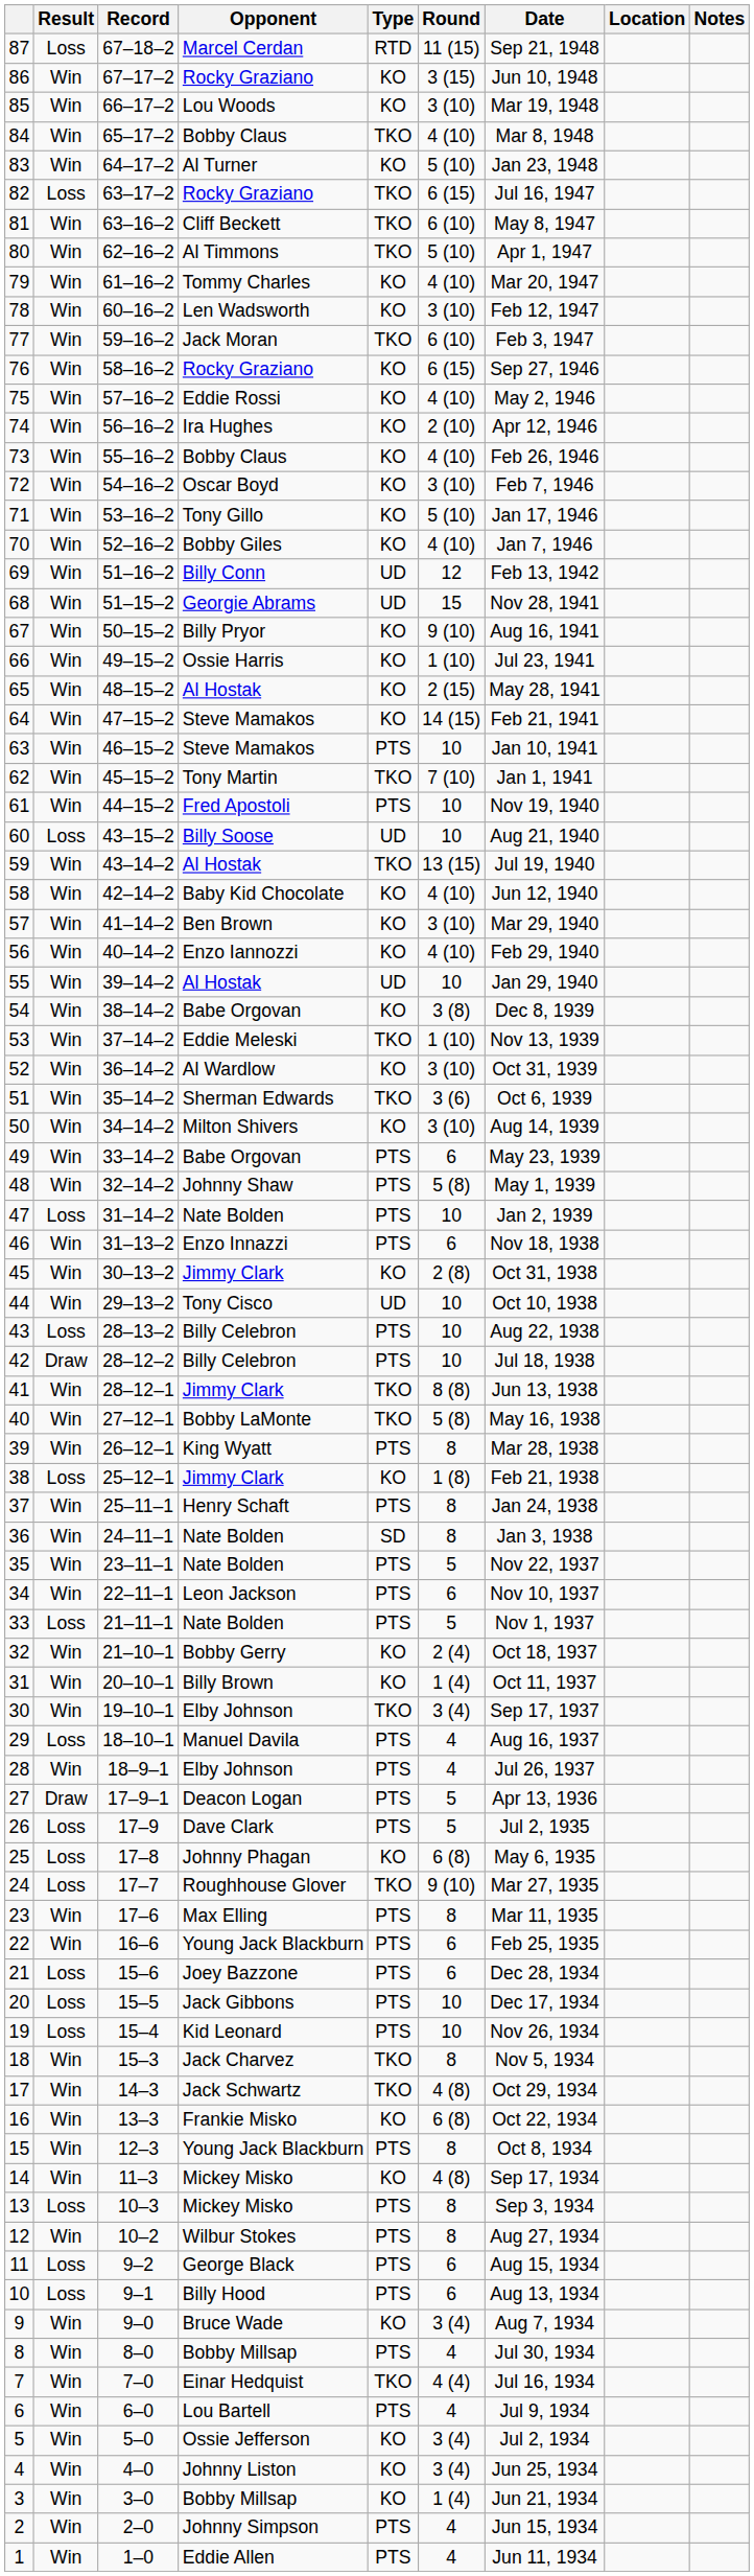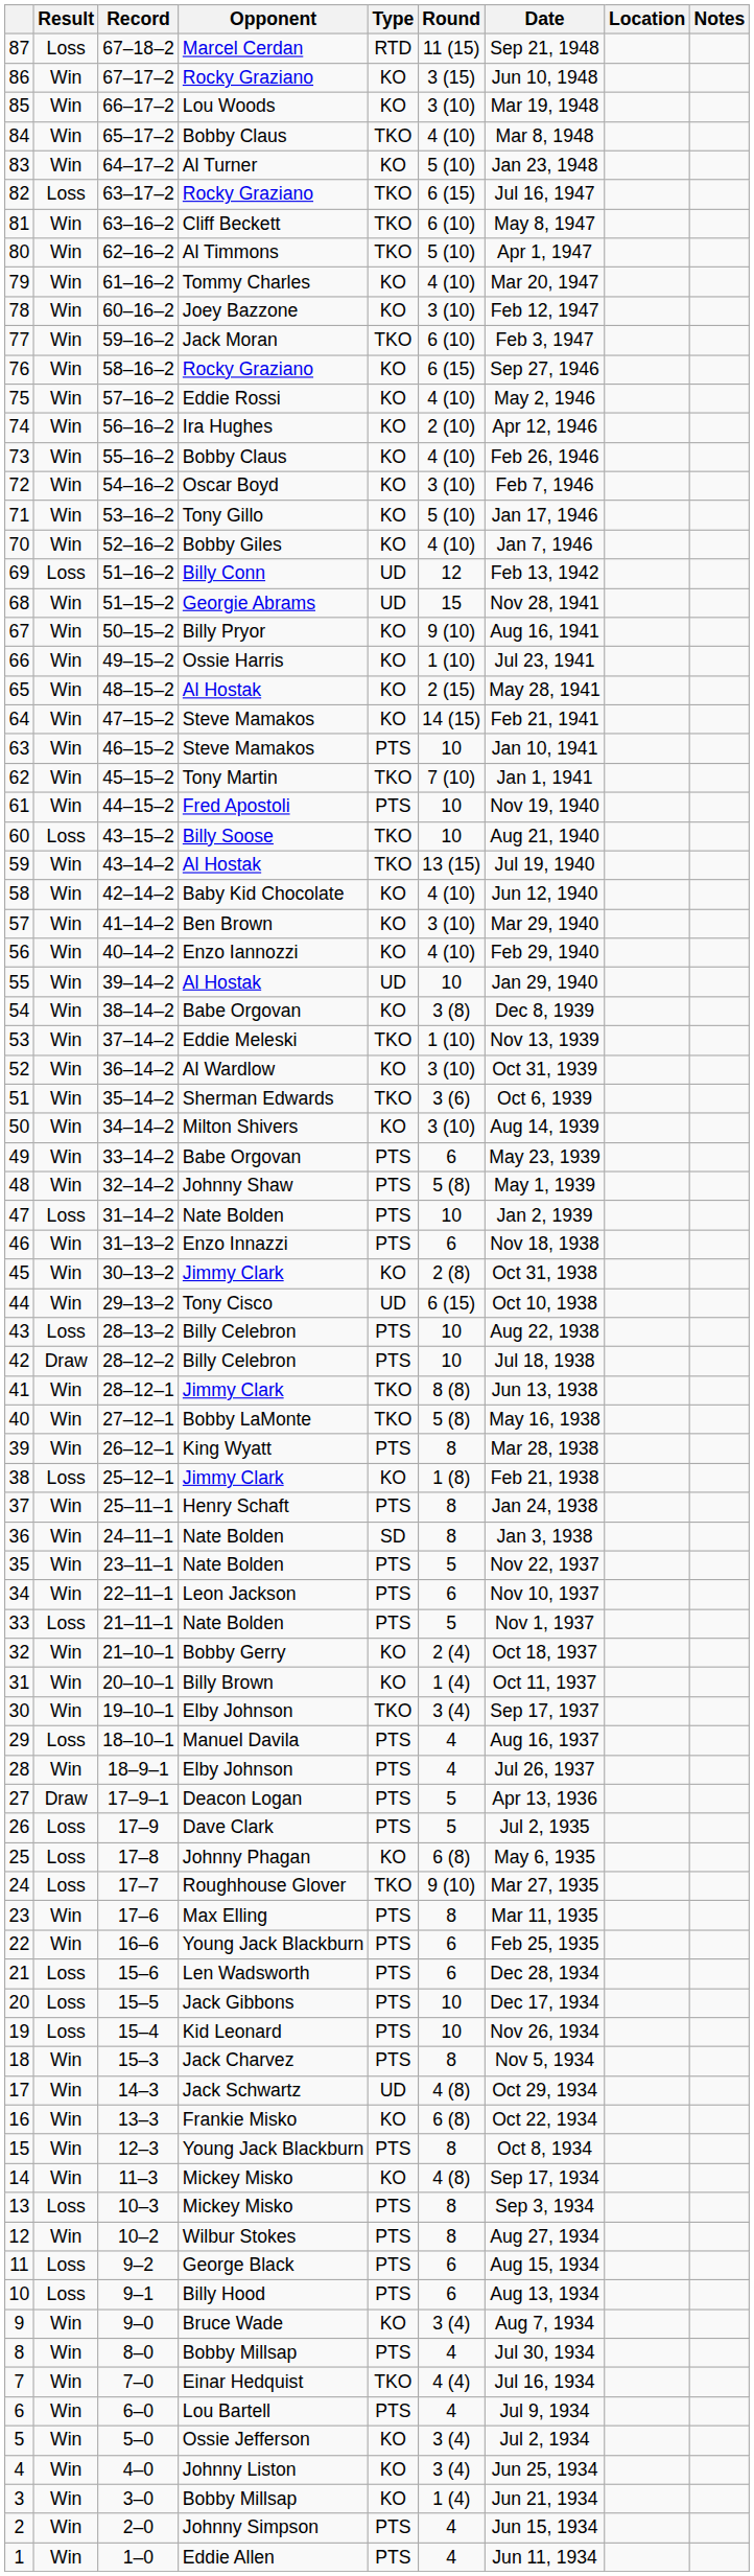78 | Opponent: Len Wadsworth -> Joey Bazzone
69 | Result: Win -> Loss
60 | Type: UD -> TKO
44 | Round: 10 -> 6 (15)
21 | Opponent: Joey Bazzone -> Len Wadsworth
18 | Type: TKO -> PTS
17 | Type: TKO -> UD
